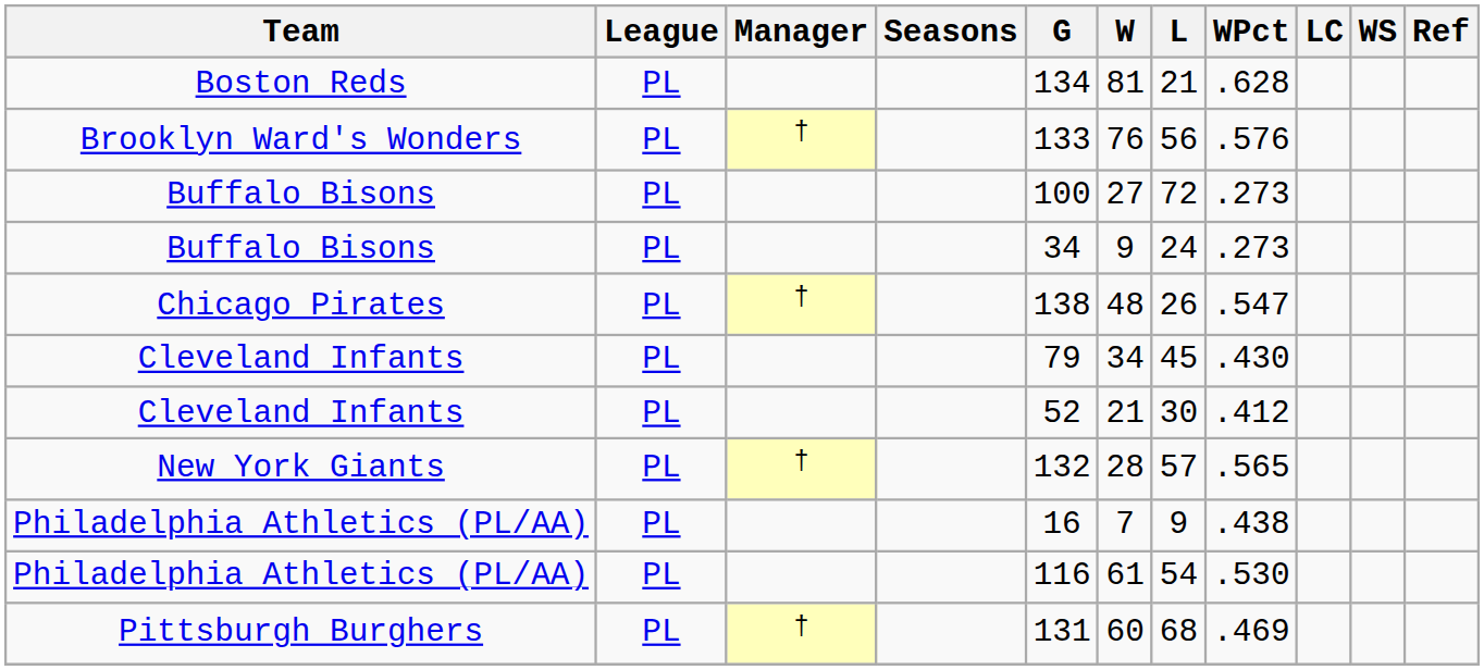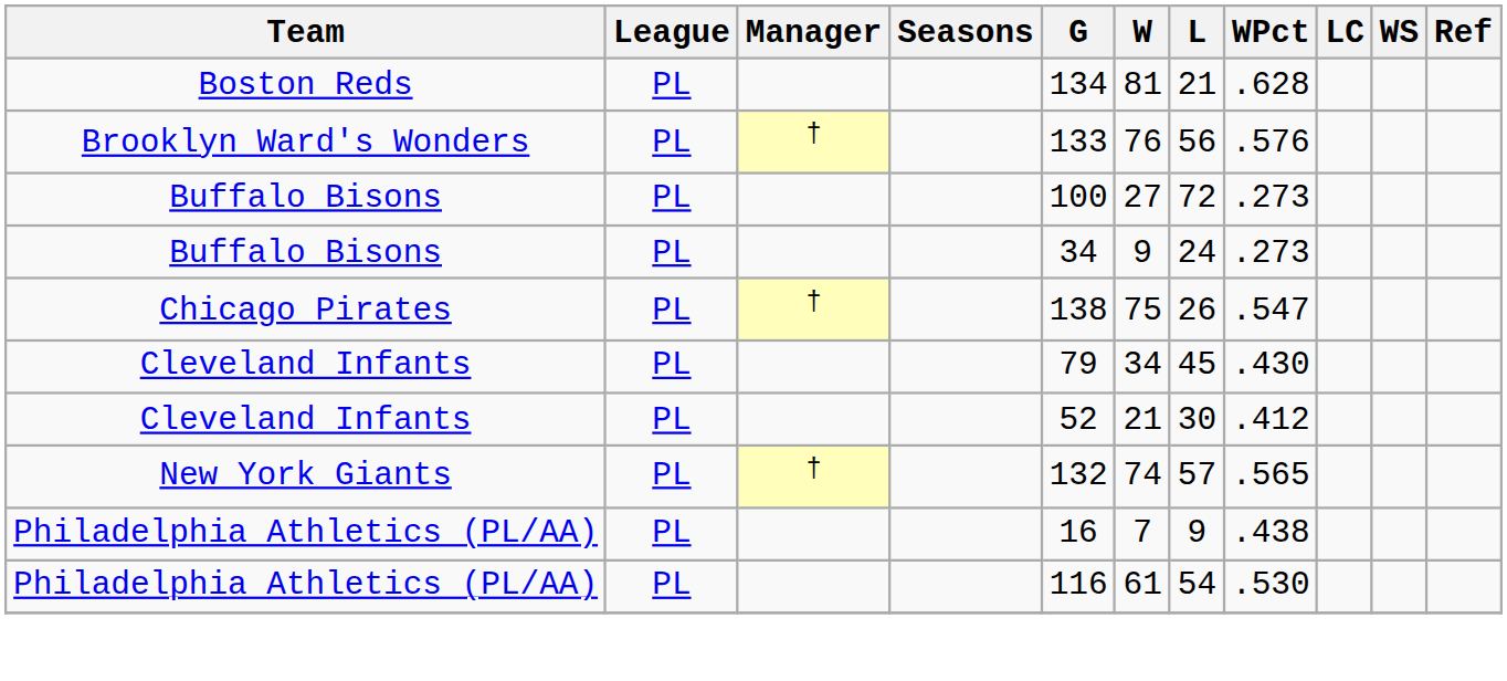Chicago Pirates | W: 48 -> 75
New York Giants | W: 28 -> 74
- row: Pittsburgh Burghers | PL | † | 131 | 60 | 68 | .469
